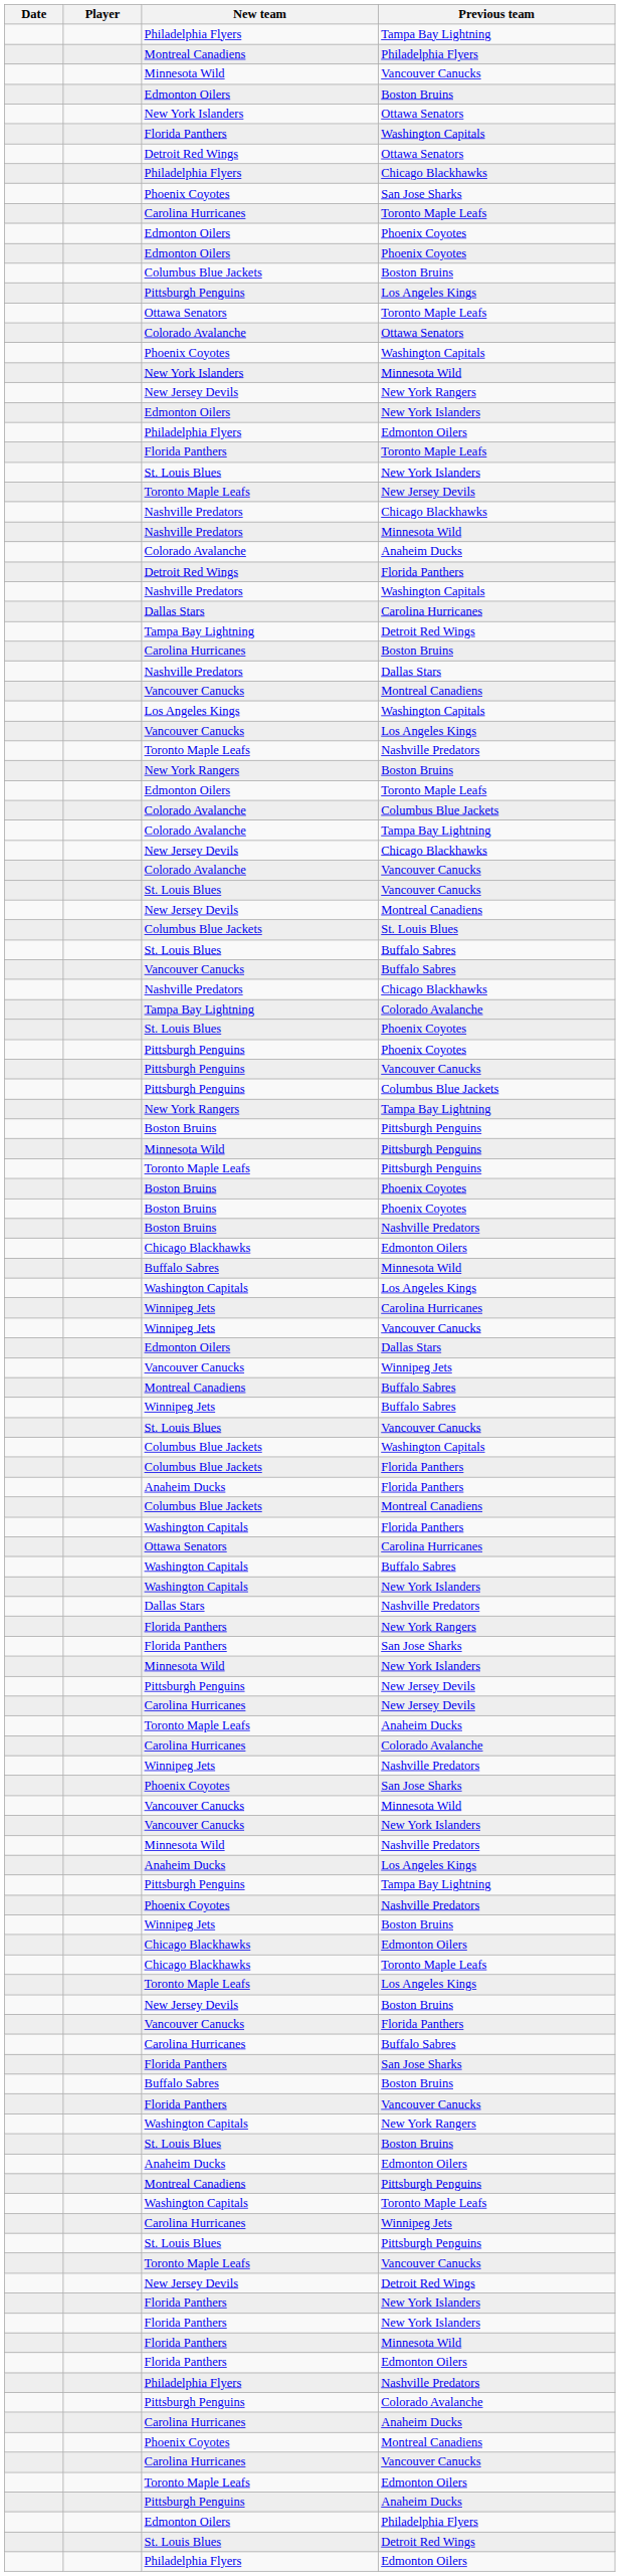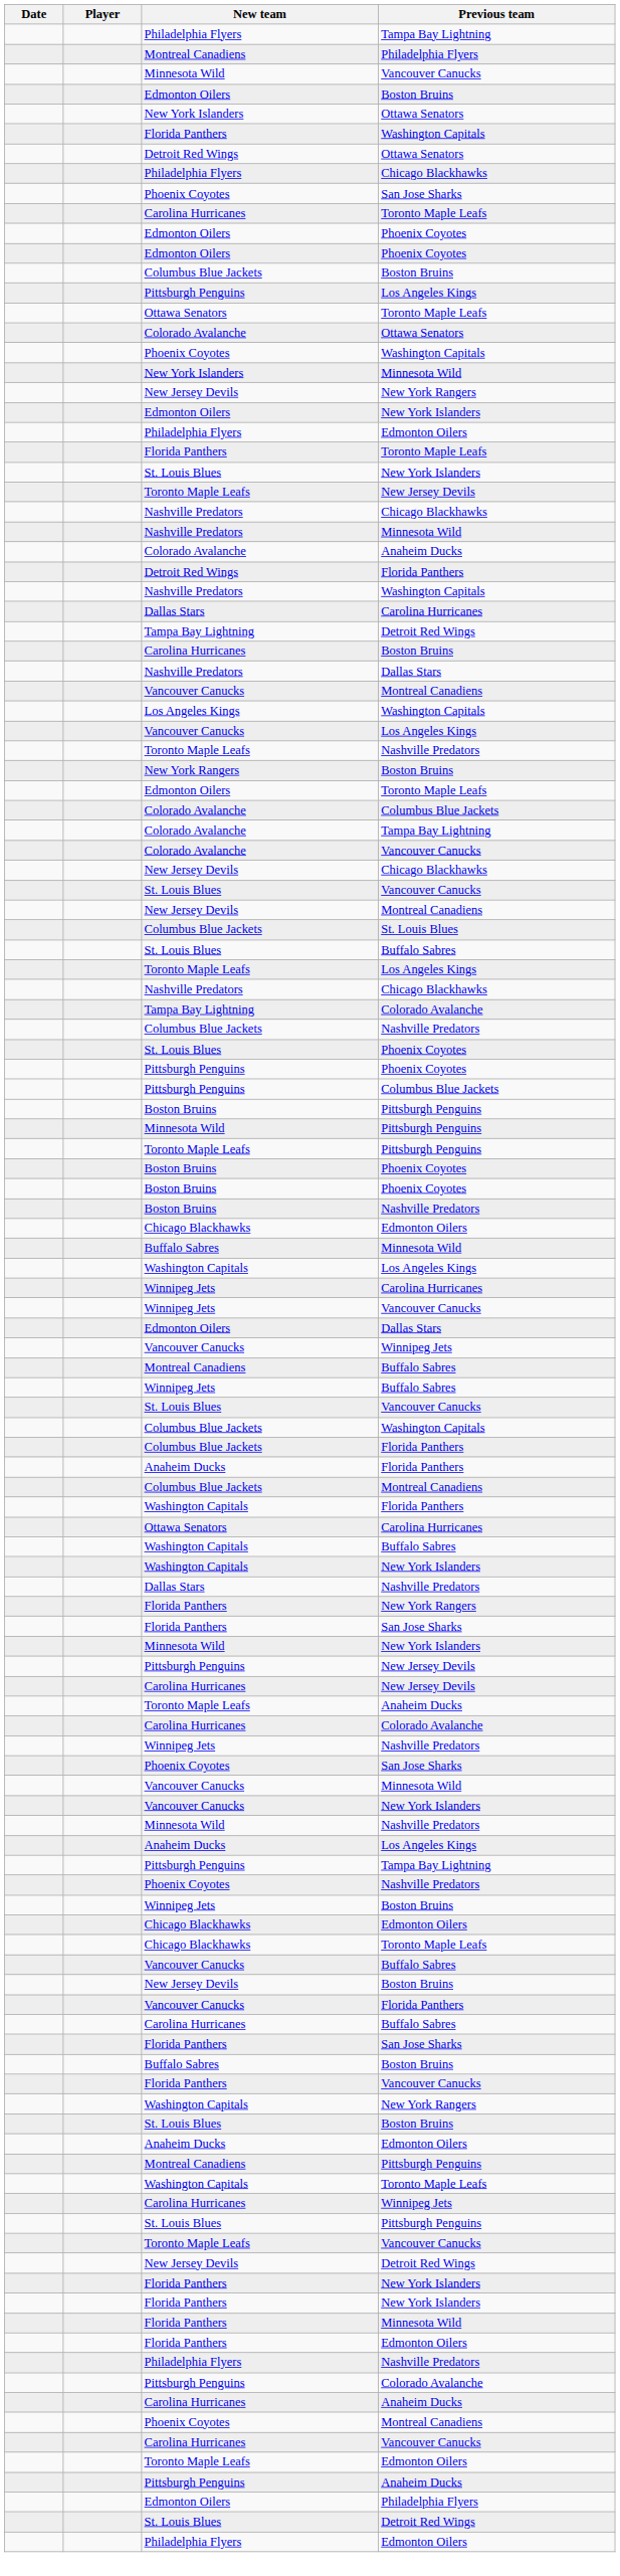rows swapped: Colorado Avalanche / Vancouver Canucks <-> New Jersey Devils / Chicago Blackhawks
rows swapped: Vancouver Canucks / Buffalo Sabres <-> Toronto Maple Leafs / Los Angeles Kings
+ row: Columbus Blue Jackets | Nashville Predators
- row: Pittsburgh Penguins | Vancouver Canucks
- row: New York Rangers | Tampa Bay Lightning
